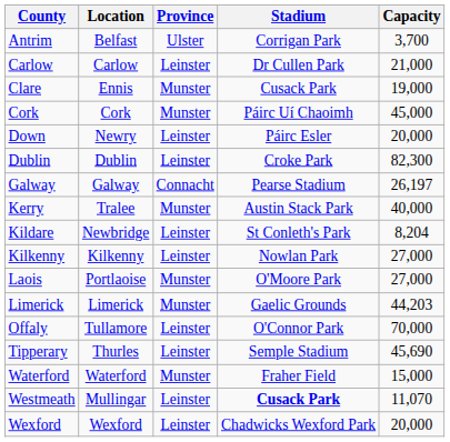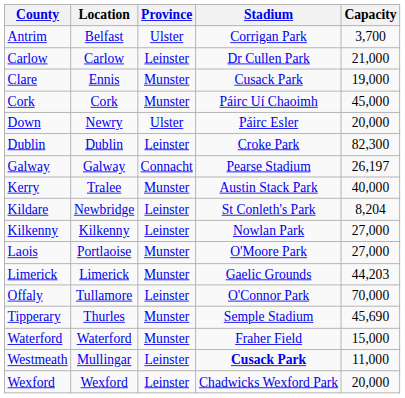Down | Province: Leinster -> Ulster
Tipperary | Province: Leinster -> Munster
Westmeath | Capacity: 11,070 -> 11,000
